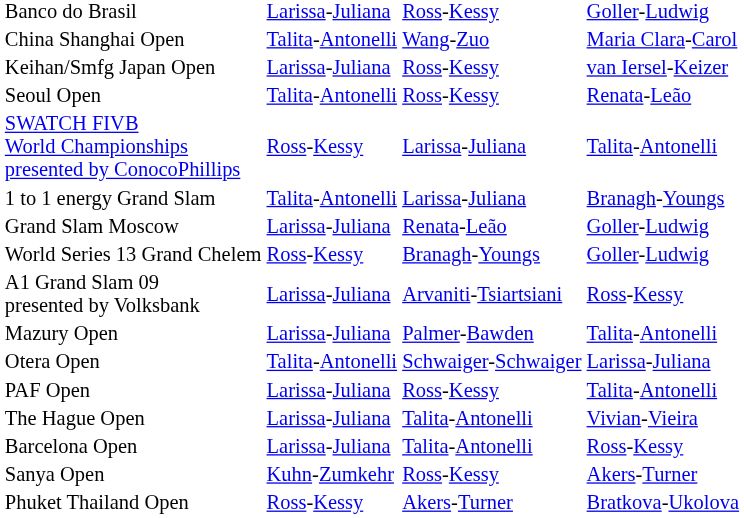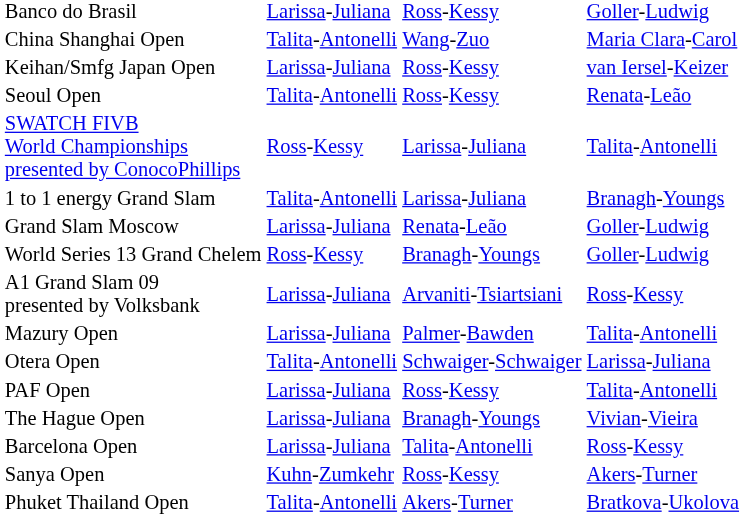The Hague Open | column 3: Talita-Antonelli -> Branagh-Youngs
Phuket Thailand Open | column 2: Ross-Kessy -> Talita-Antonelli
